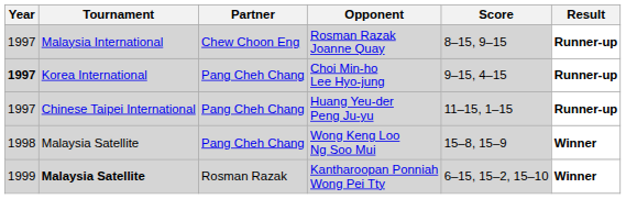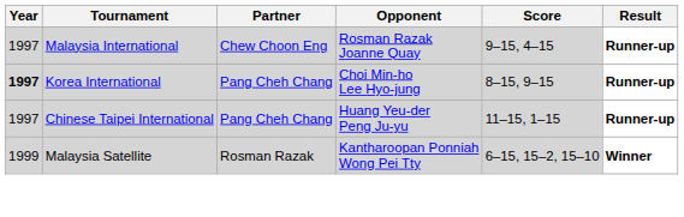Rosman Razak Joanne Quay | Score: 8–15, 9–15 -> 9–15, 4–15
Choi Min-ho Lee Hyo-jung | Score: 9–15, 4–15 -> 8–15, 9–15
- row: 1998 | Malaysia Satellite | Pang Cheh Chang | Wong Keng Loo Ng Soo Mui | 15–8, 15–9 | Winner
Kantharoopan Ponniah Wong Pei Tty | Tournament: bold -> normal
